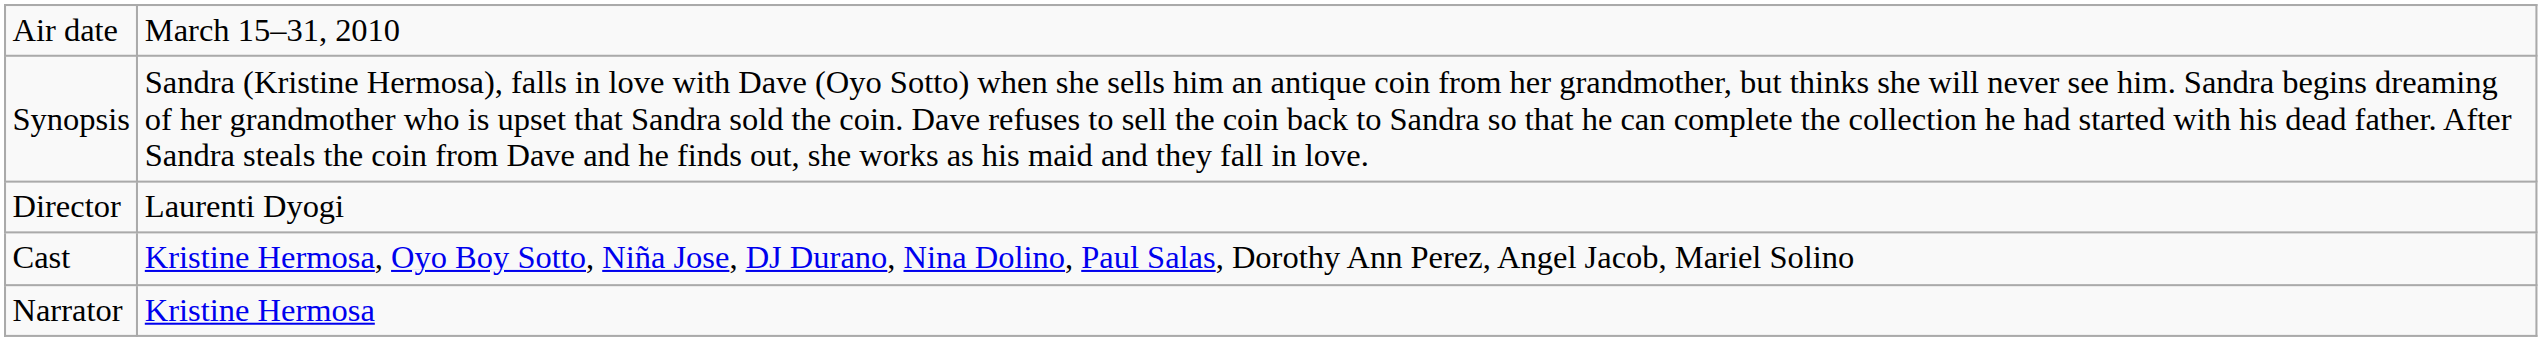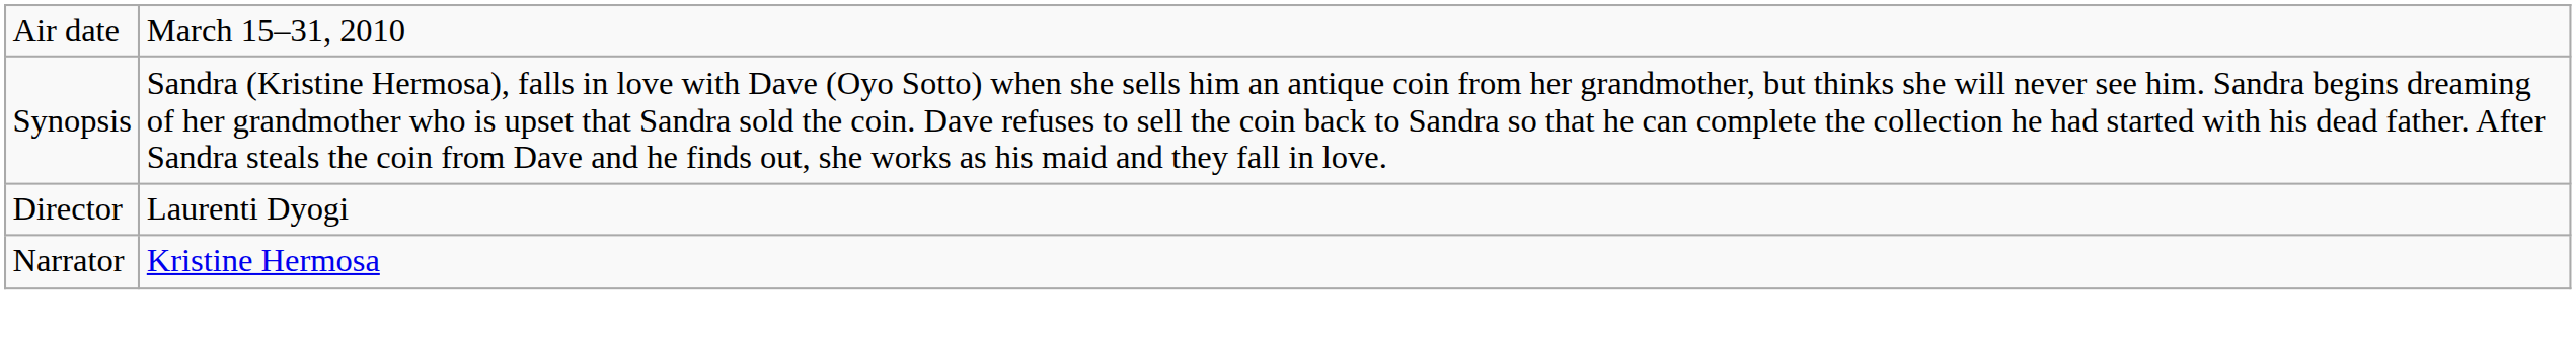- row: Cast | Kristine Hermosa, Oyo Boy Sotto, Niña Jose, DJ Durano, Nina Dolino, Paul Salas, Dorothy Ann Perez, Angel Jacob, Mariel Solino
